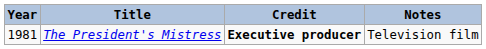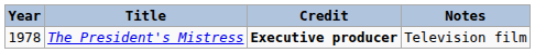The President's Mistress | Year: 1981 -> 1978
